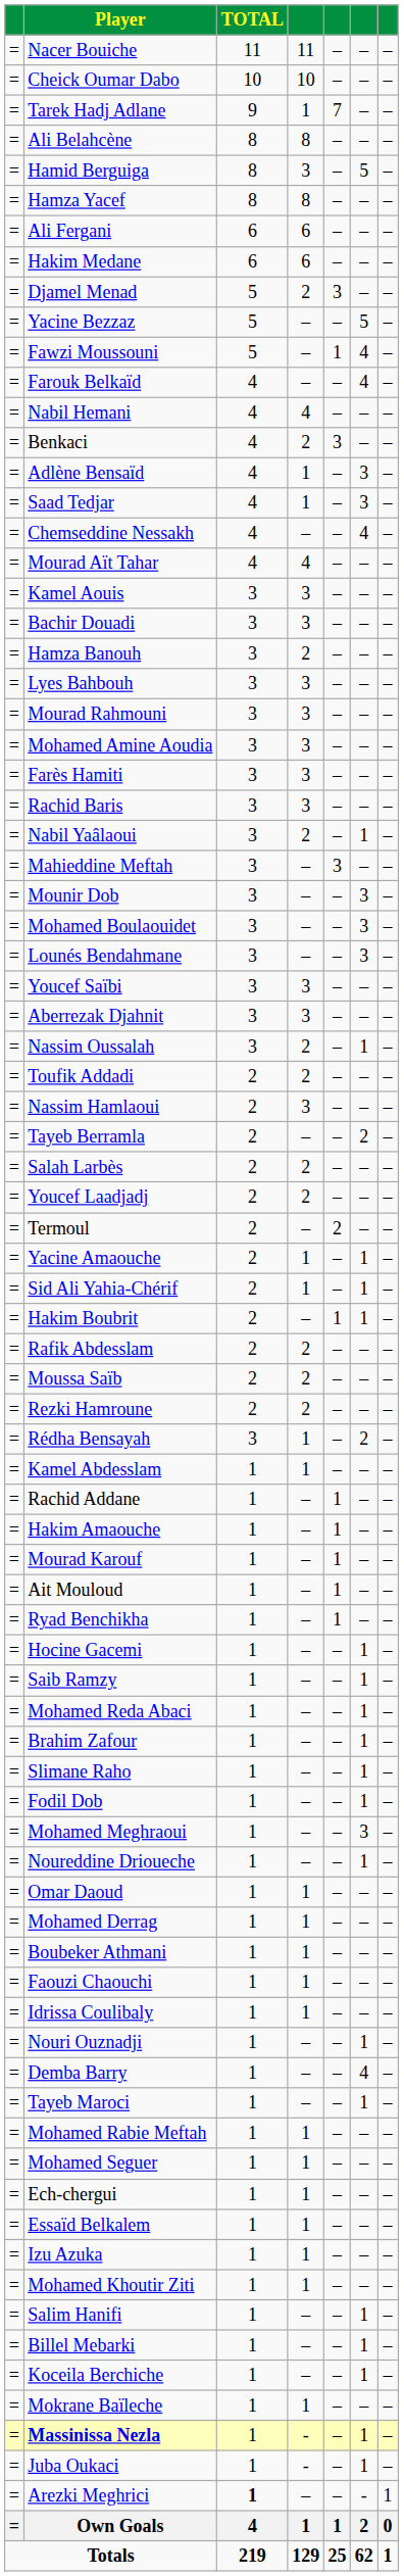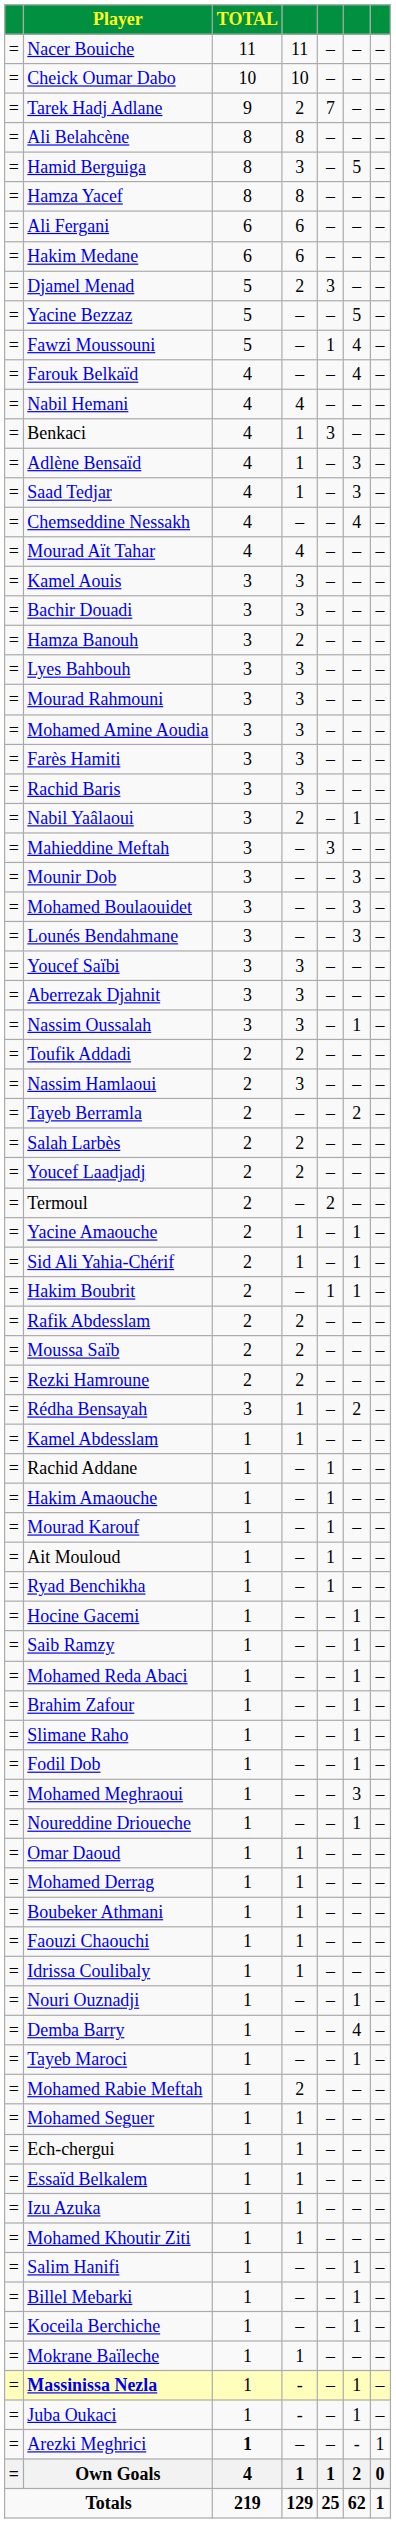Tarek Hadj Adlane | column 4: 1 -> 2
Benkaci | column 4: 2 -> 1
Nassim Oussalah | column 4: 2 -> 3
Mohamed Rabie Meftah | column 4: 1 -> 2
